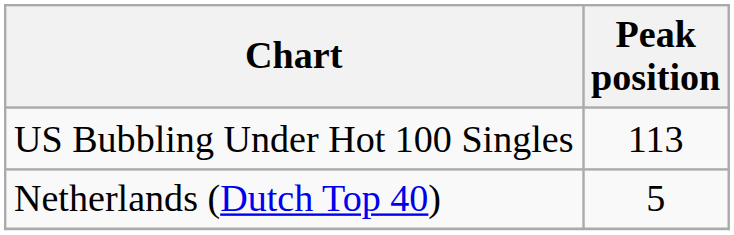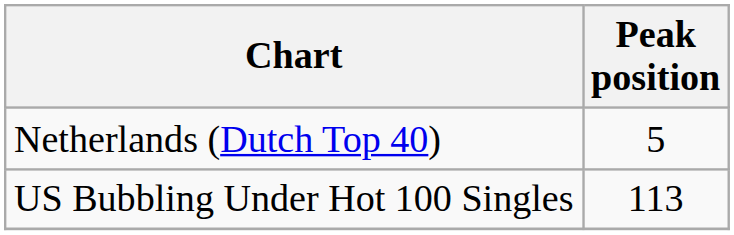rows swapped: Netherlands (Dutch Top 40) <-> US Bubbling Under Hot 100 Singles
